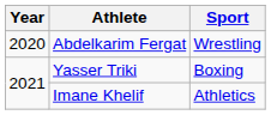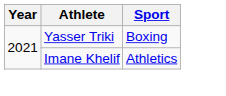- row: 2020 | Abdelkarim Fergat | Wrestling
